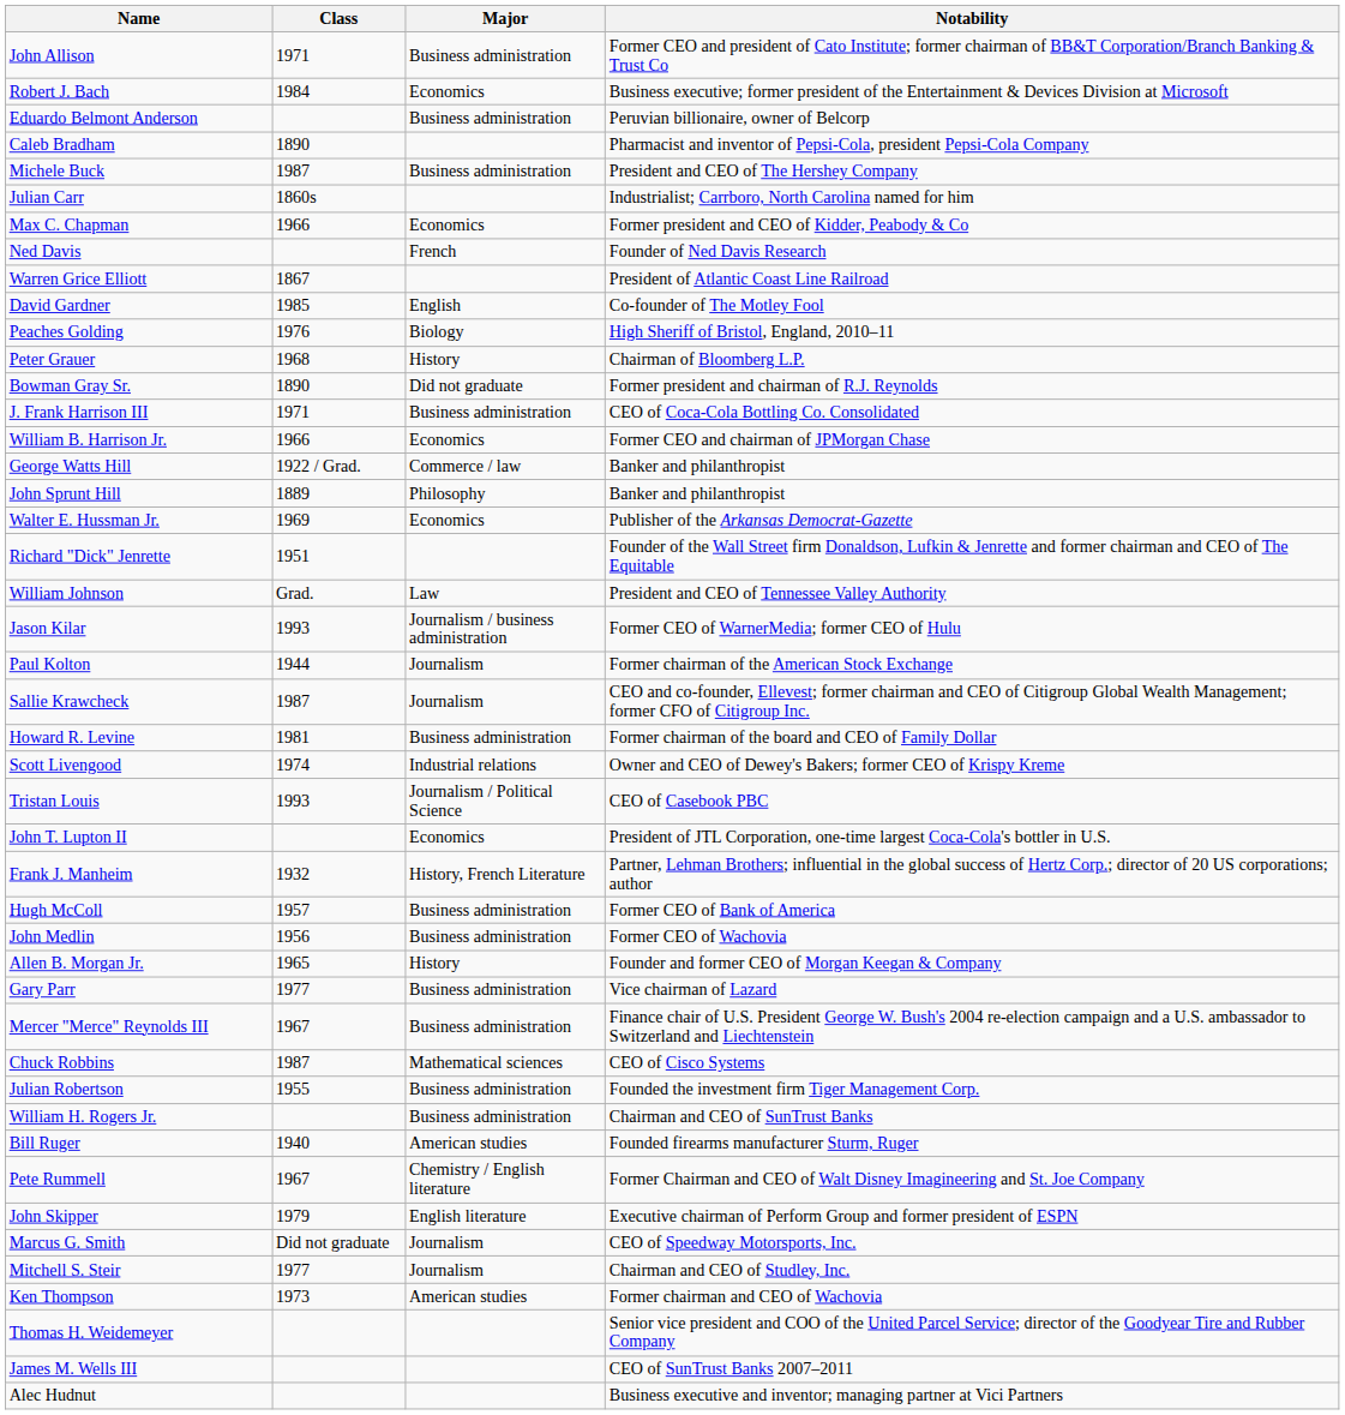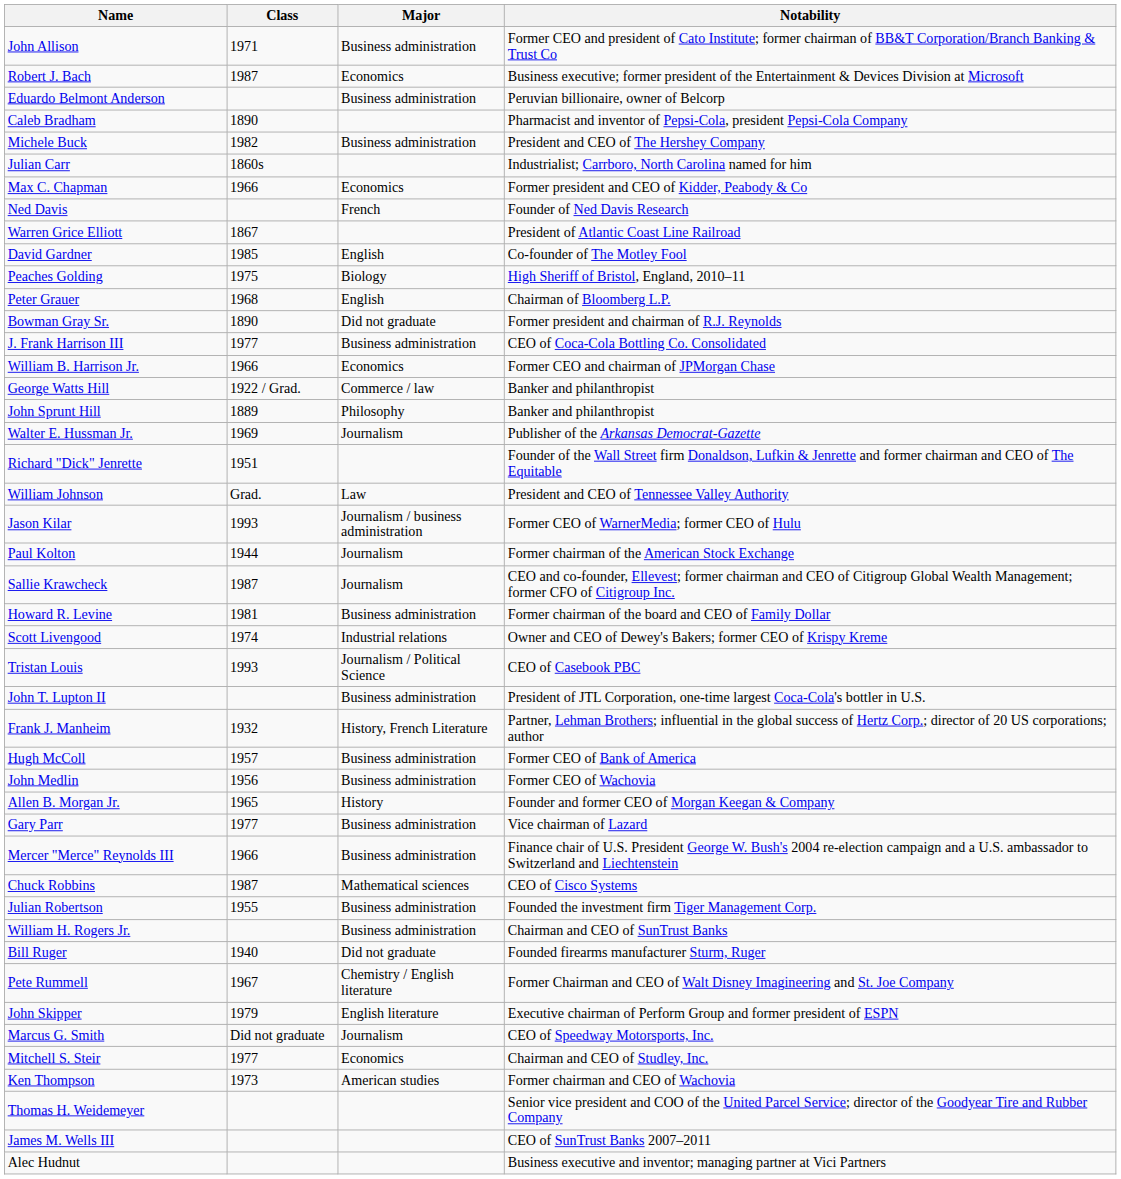Robert J. Bach | Class: 1984 -> 1987
Michele Buck | Class: 1987 -> 1982
Peaches Golding | Class: 1976 -> 1975
Peter Grauer | Major: History -> English
J. Frank Harrison III | Class: 1971 -> 1977
Walter E. Hussman Jr. | Major: Economics -> Journalism
John T. Lupton II | Major: Economics -> Business administration
Mercer "Merce" Reynolds III | Class: 1967 -> 1966
Bill Ruger | Major: American studies -> Did not graduate
Mitchell S. Steir | Major: Journalism -> Economics
